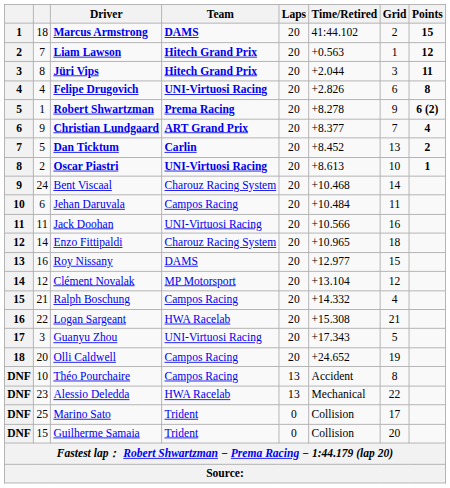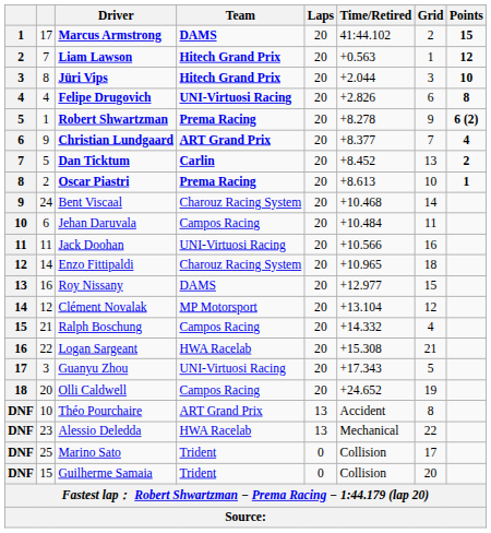Marcus Armstrong | column 2: 18 -> 17
Jüri Vips | Points: 11 -> 10
Oscar Piastri | Team: UNI-Virtuosi Racing -> Prema Racing
Théo Pourchaire | Team: Campos Racing -> ART Grand Prix
